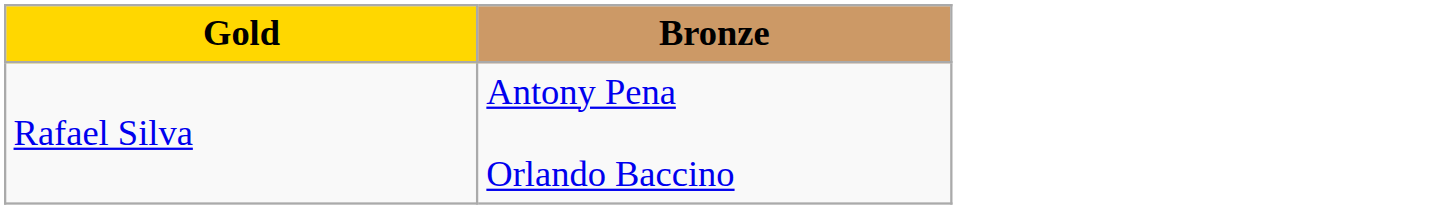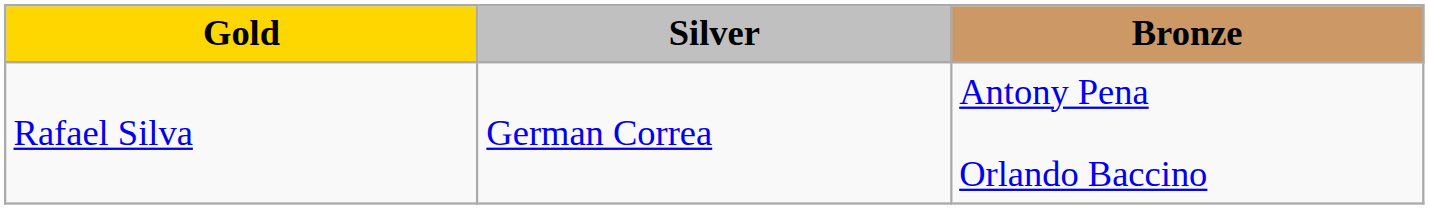+ column: Silver | German Correa
